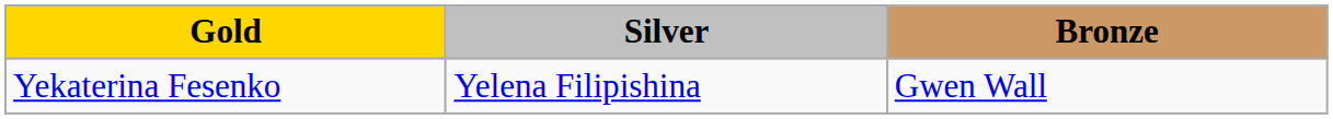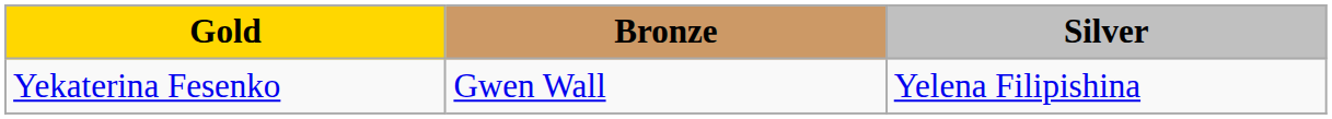columns swapped: Silver <-> Bronze
